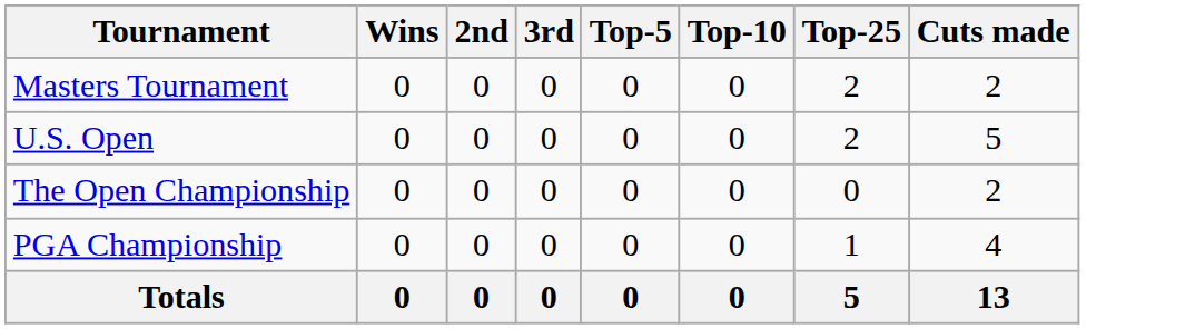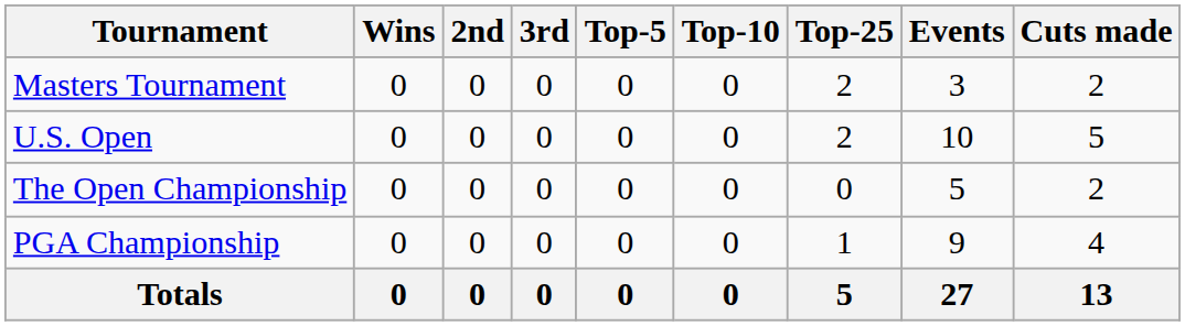+ column: Events | 3 | 10 | 5 | 9 | 27
